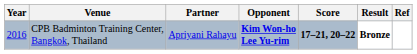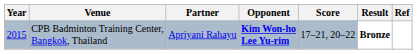CPB Badminton Training Center, Bangkok, Thailand | Year: 2016 -> 2015
CPB Badminton Training Center, Bangkok, Thailand | Score: bold -> normal
